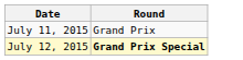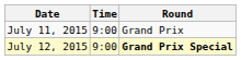+ column: Time | 9:00 | 9:00
